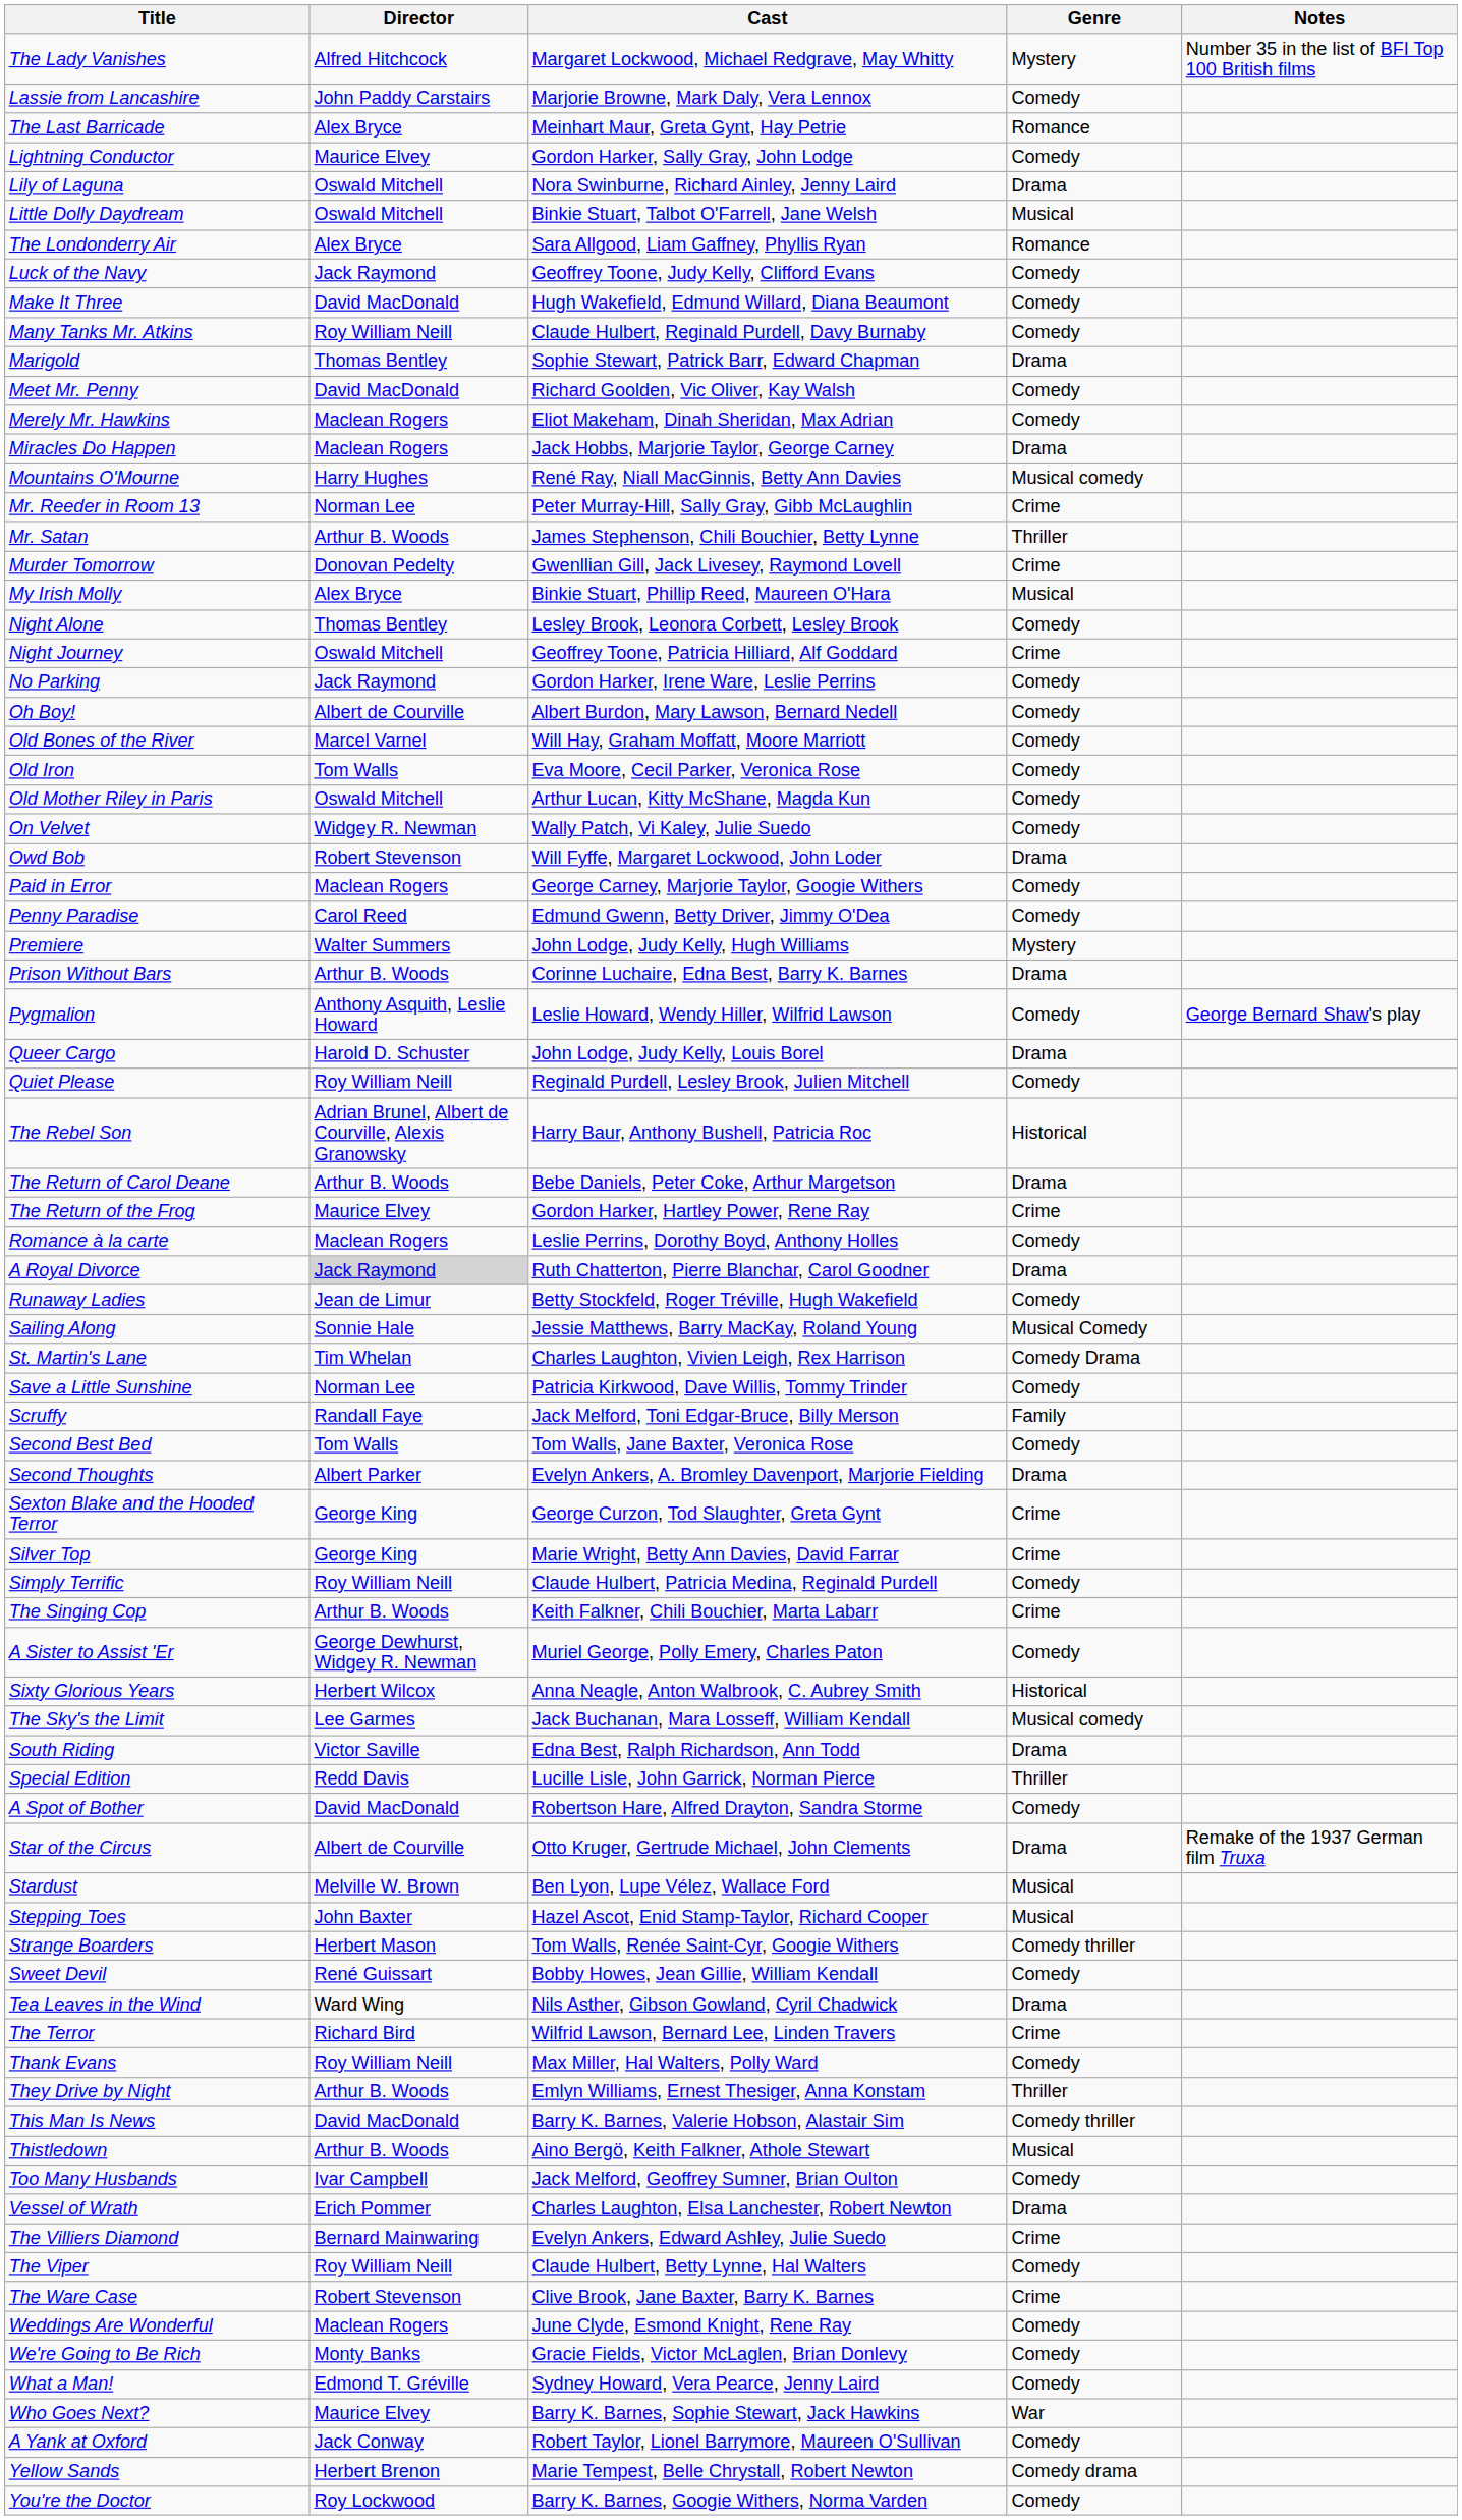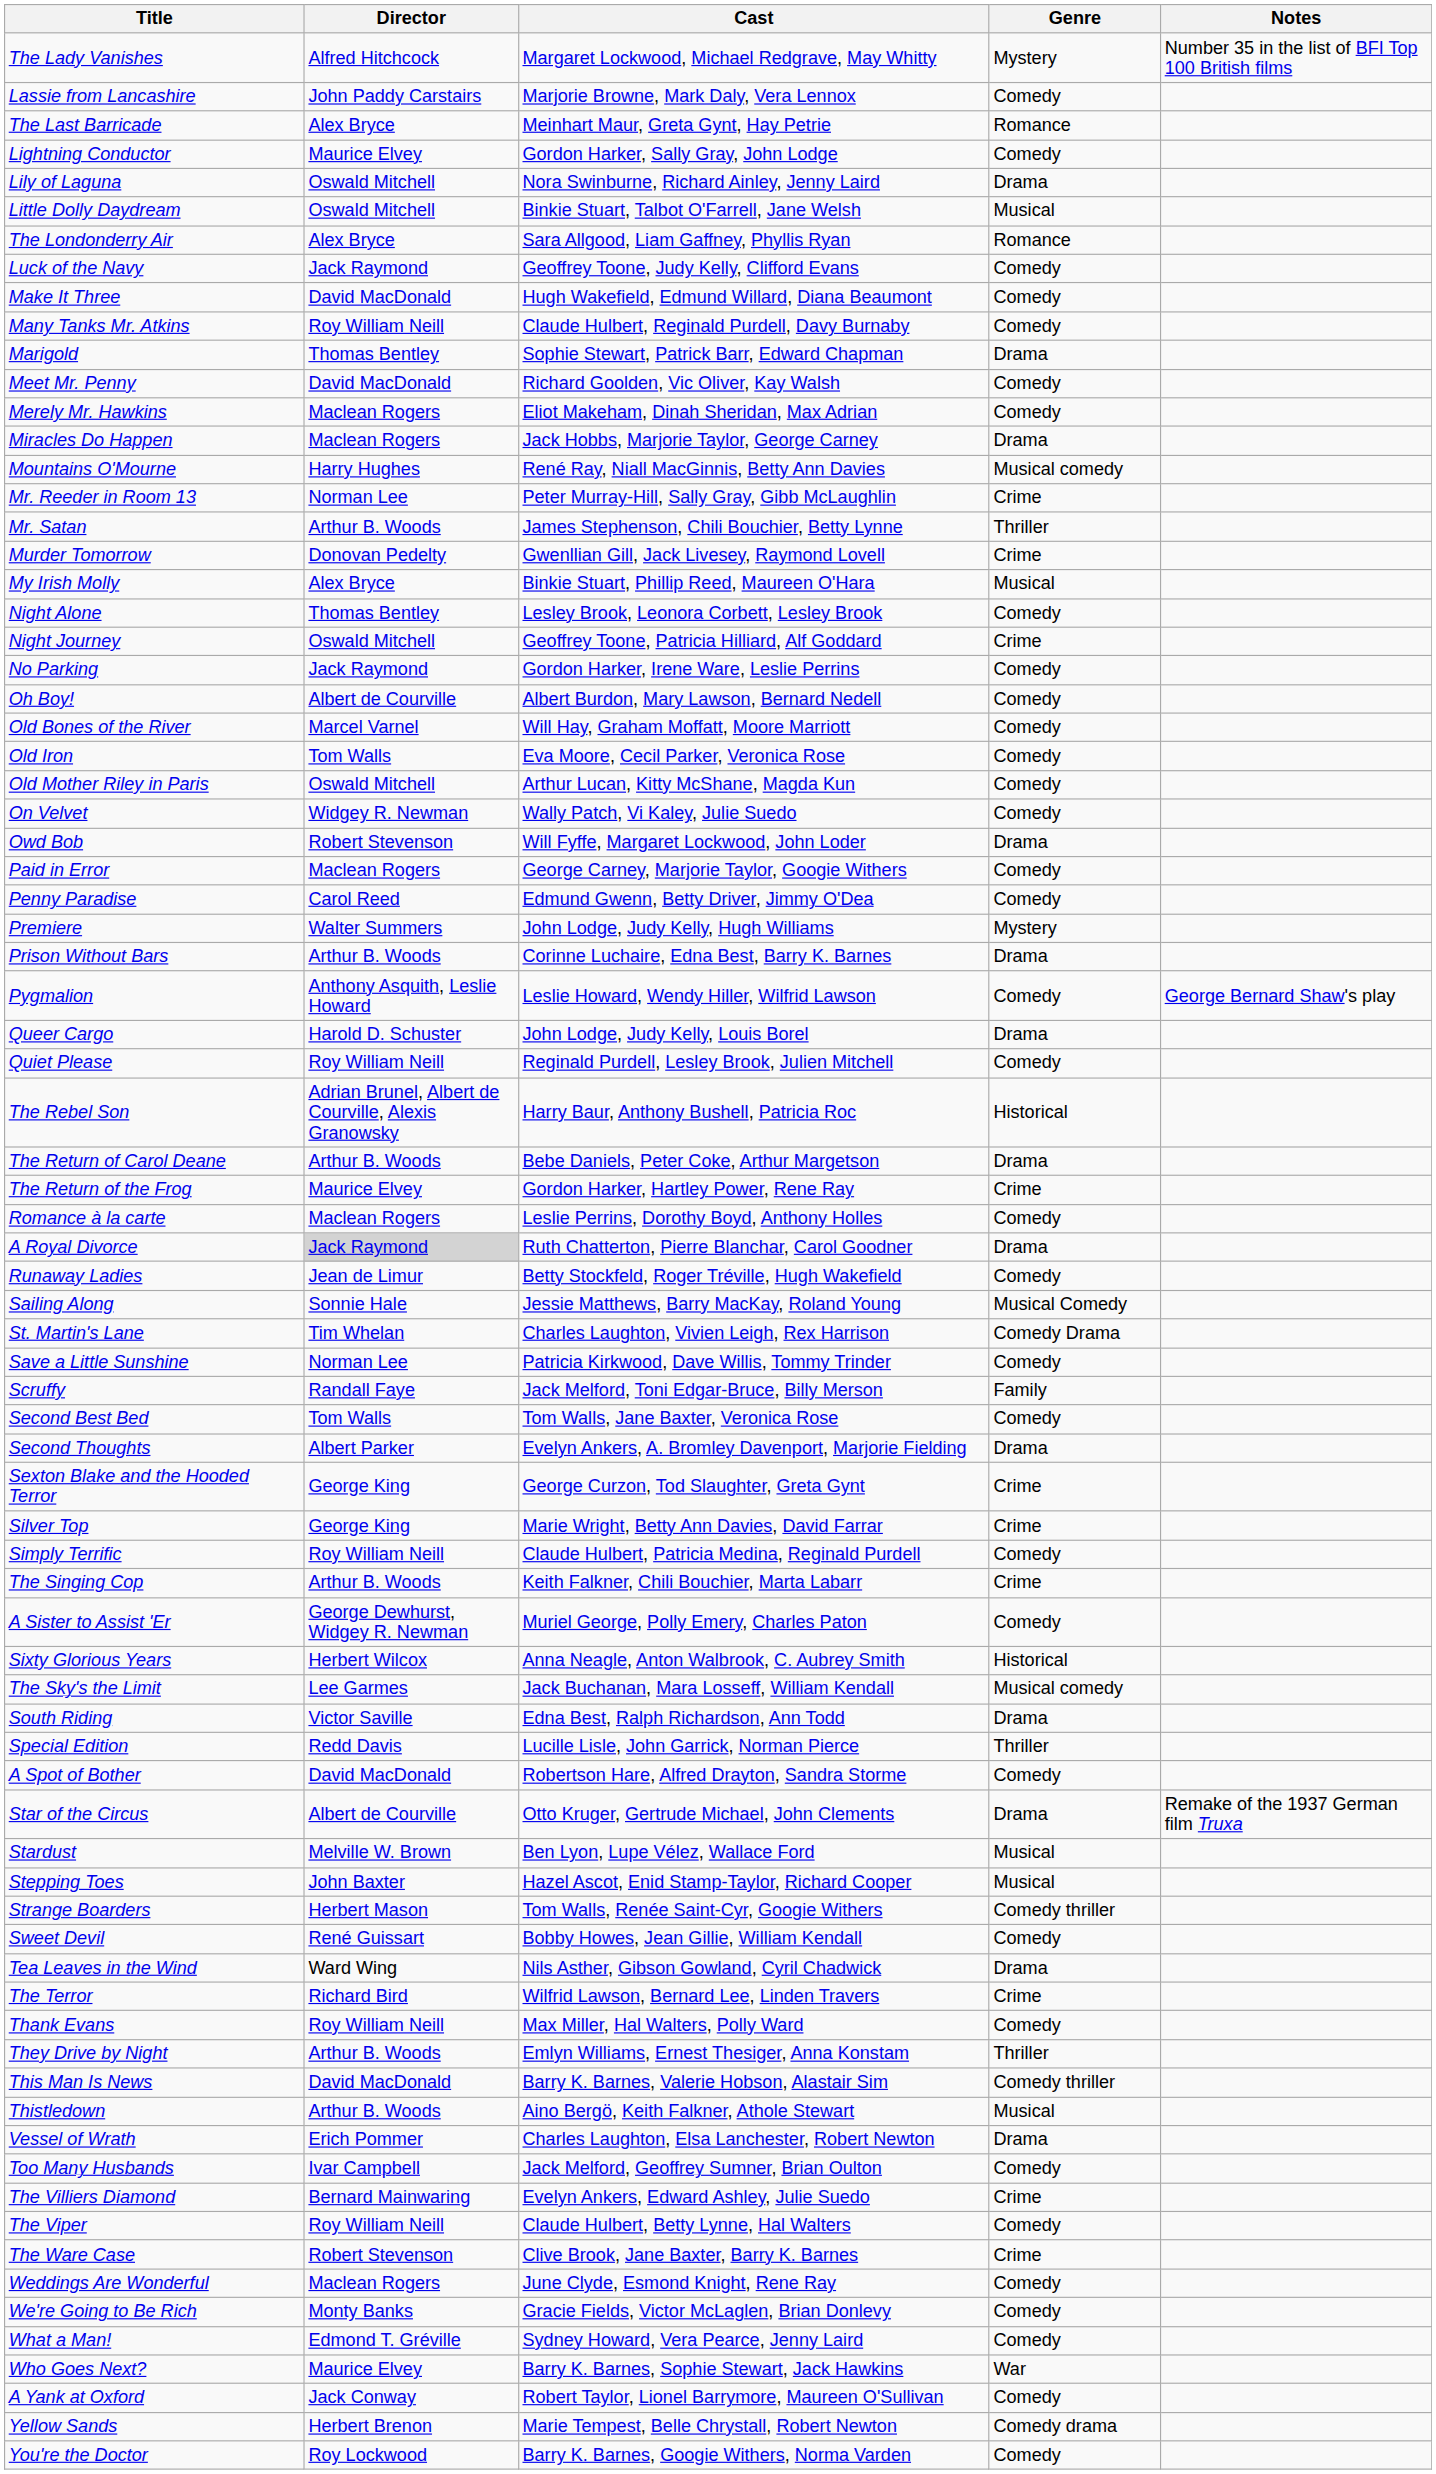rows swapped: Too Many Husbands <-> Vessel of Wrath
